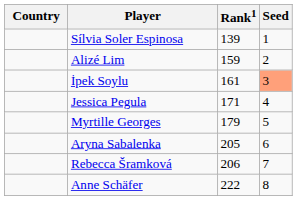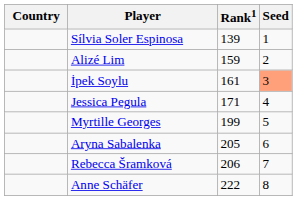Myrtille Georges | Rank1: 179 -> 199
